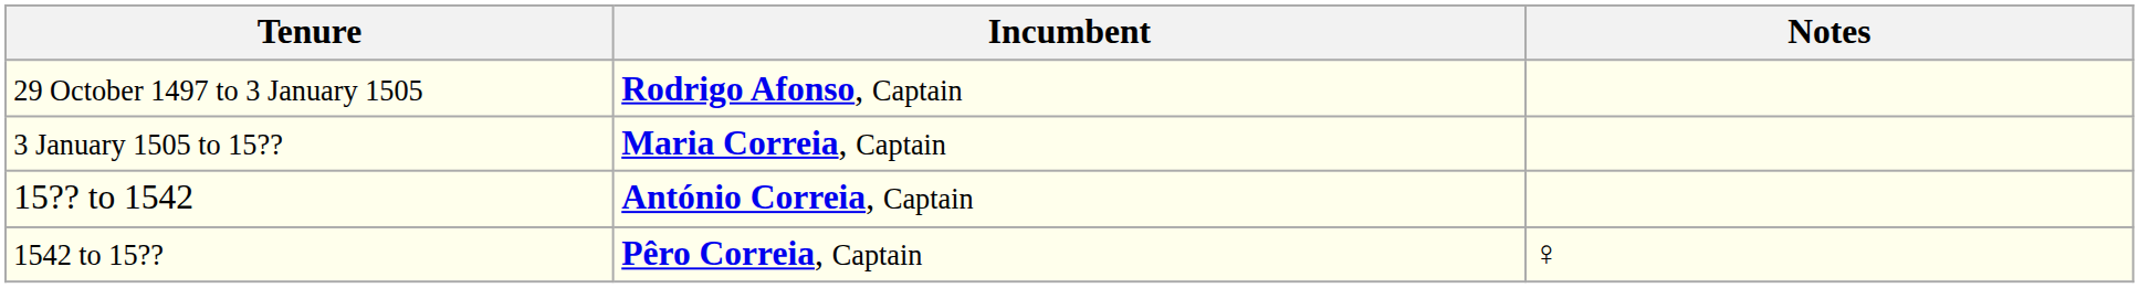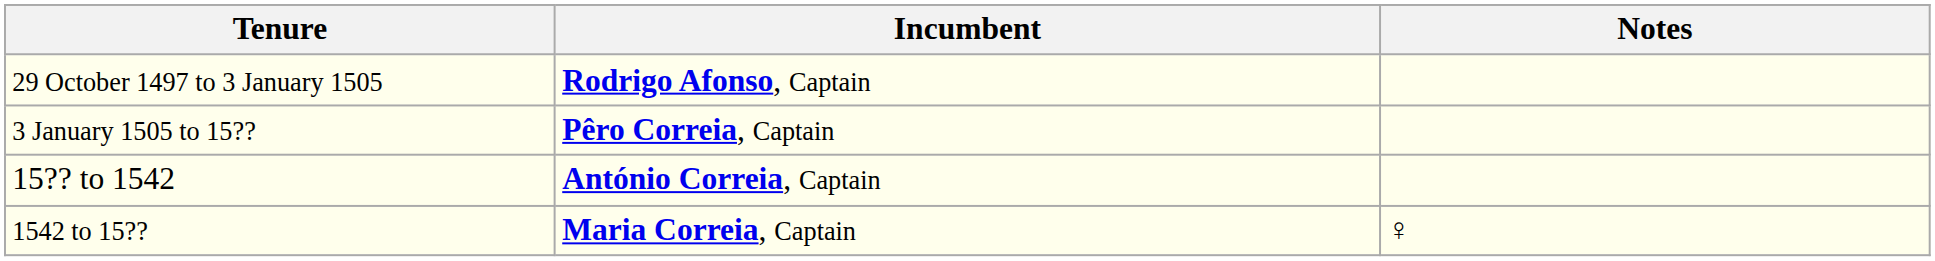3 January 1505 to 15?? | Incumbent: Maria Correia, Captain -> Pêro Correia, Captain
1542 to 15?? | Incumbent: Pêro Correia, Captain -> Maria Correia, Captain
